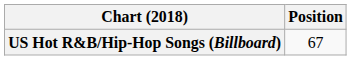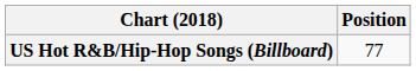US Hot R&B/Hip-Hop Songs (Billboard) | Position: 67 -> 77
